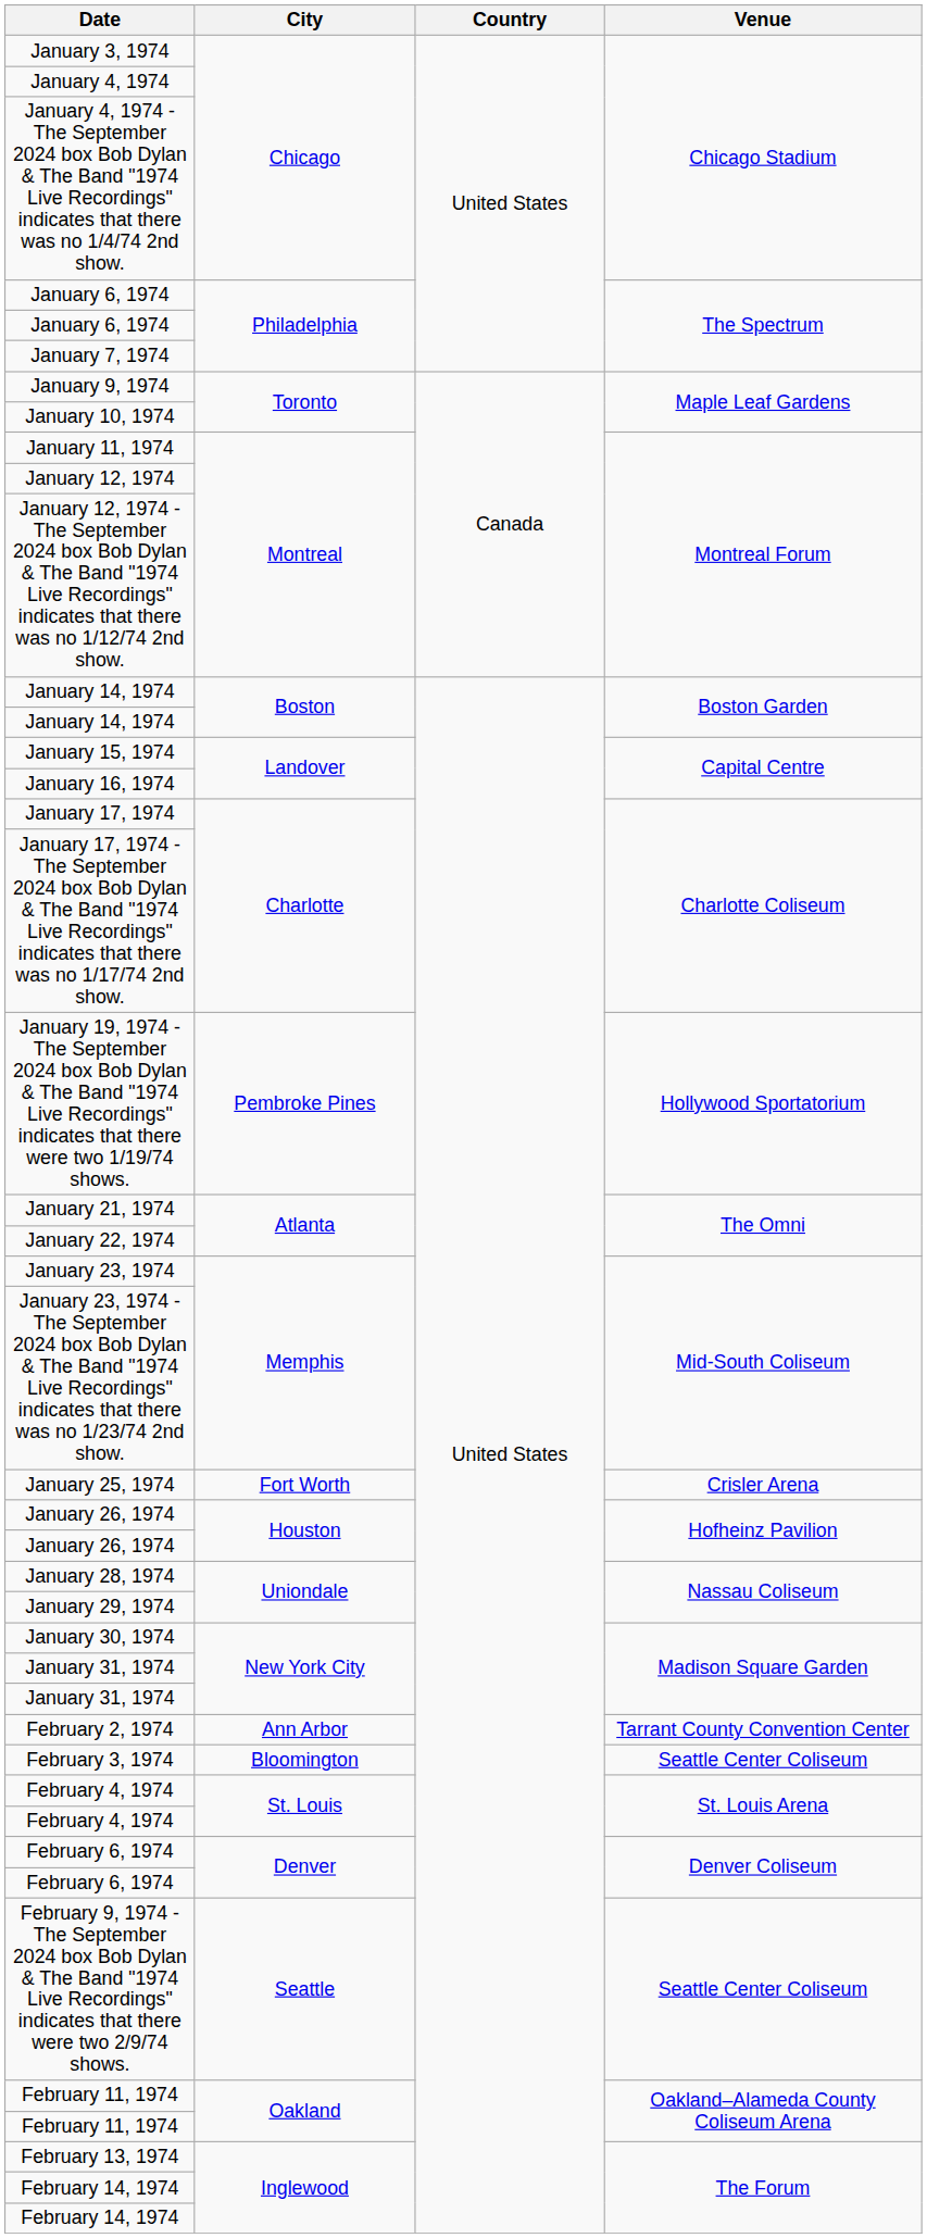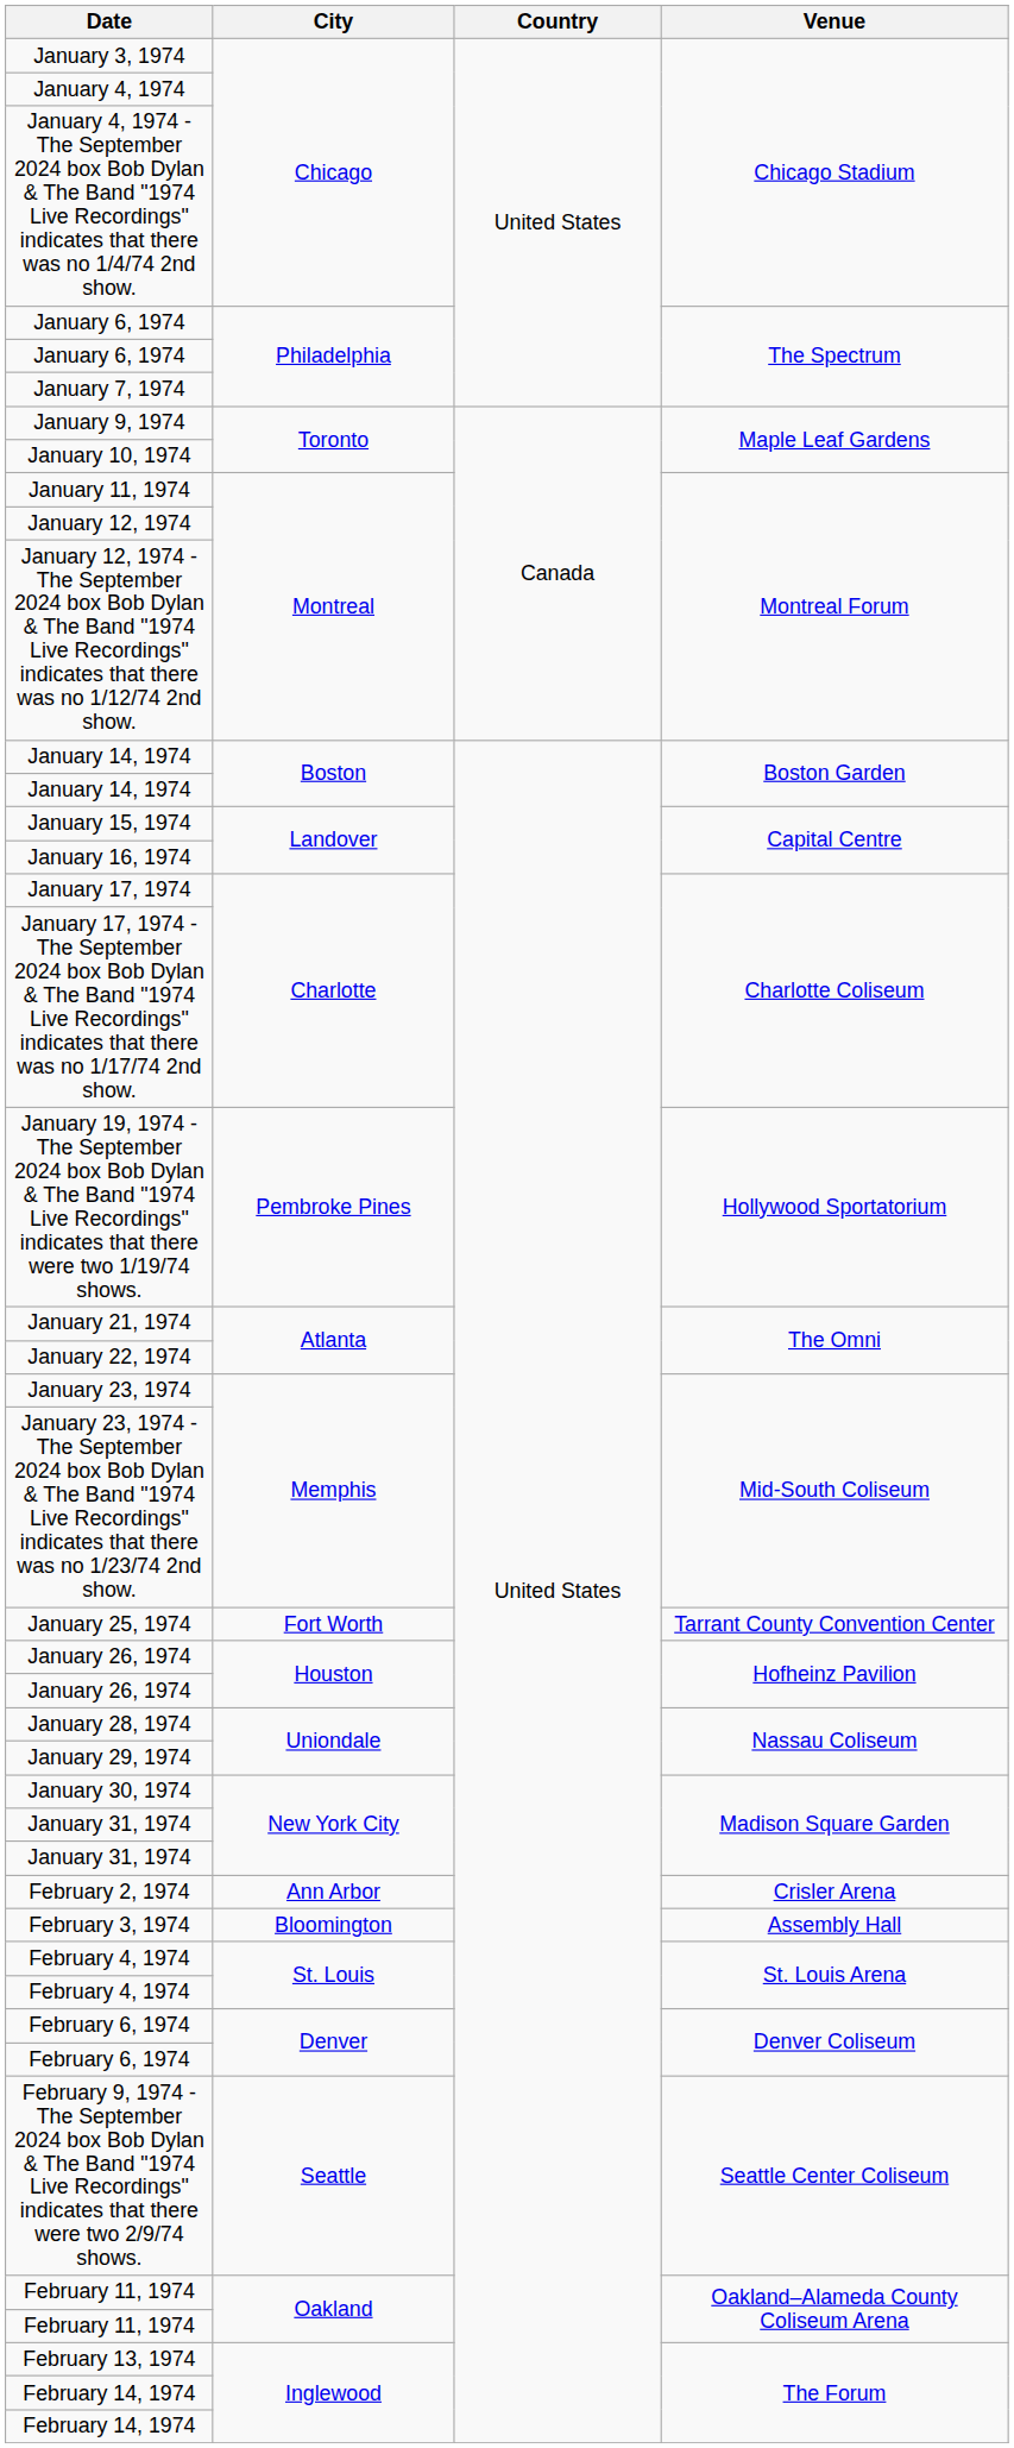January 25, 1974 | Venue: Crisler Arena -> Tarrant County Convention Center
February 2, 1974 | Venue: Tarrant County Convention Center -> Crisler Arena
February 3, 1974 | Venue: Seattle Center Coliseum -> Assembly Hall
